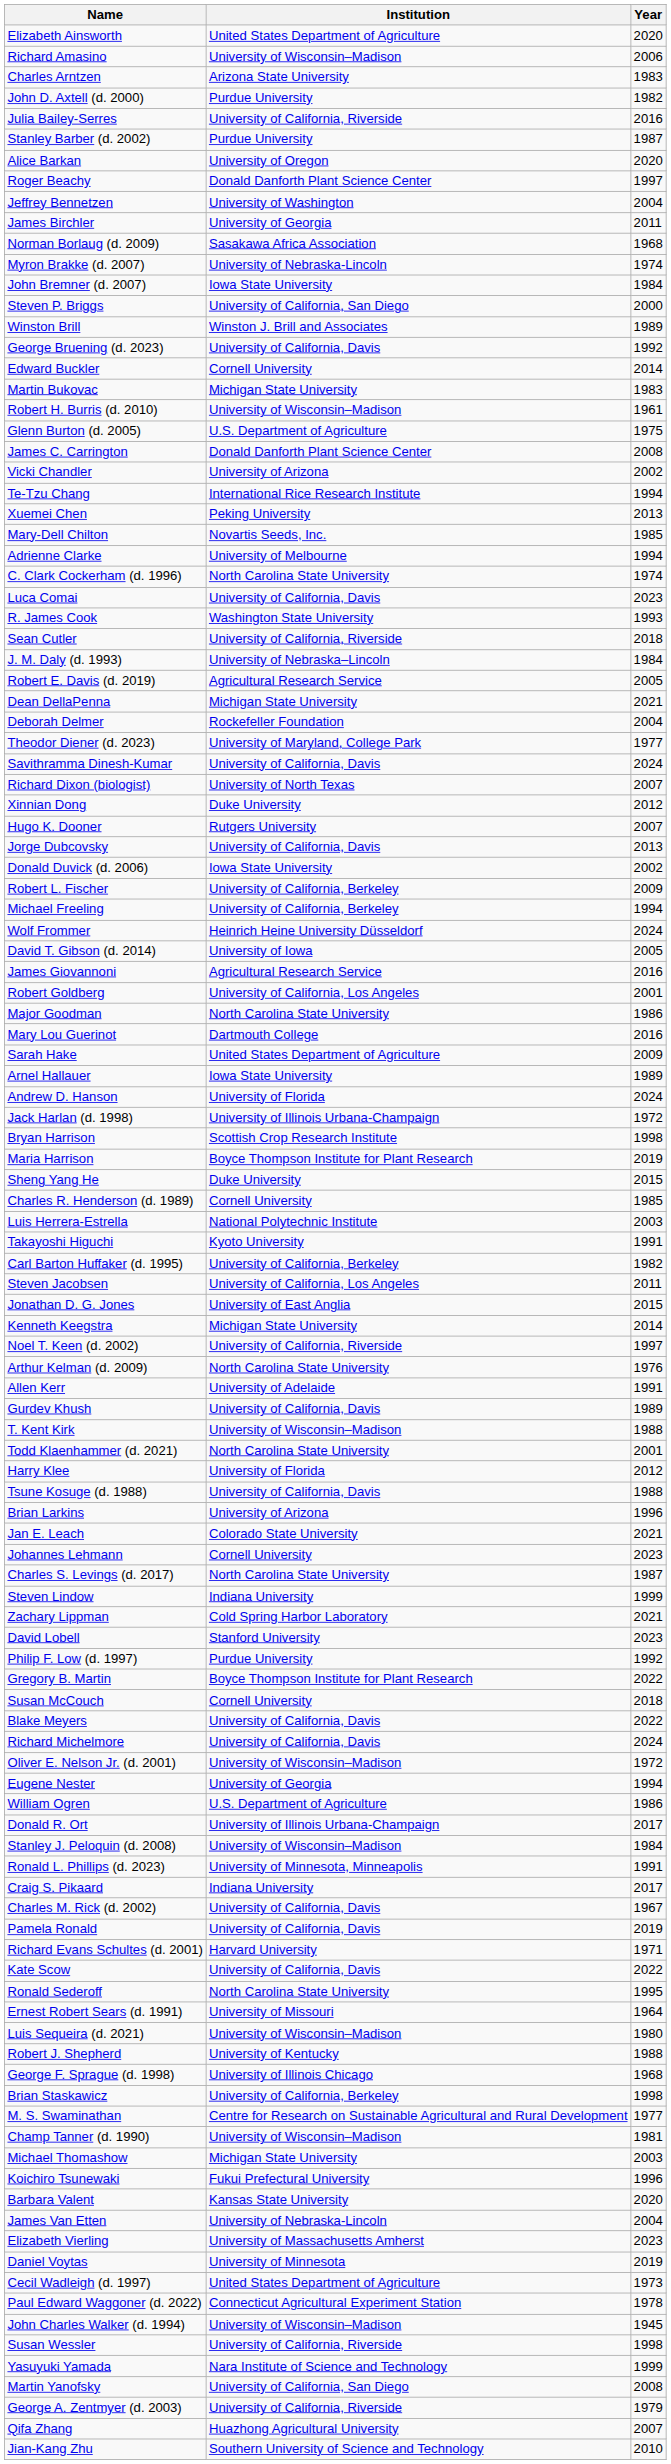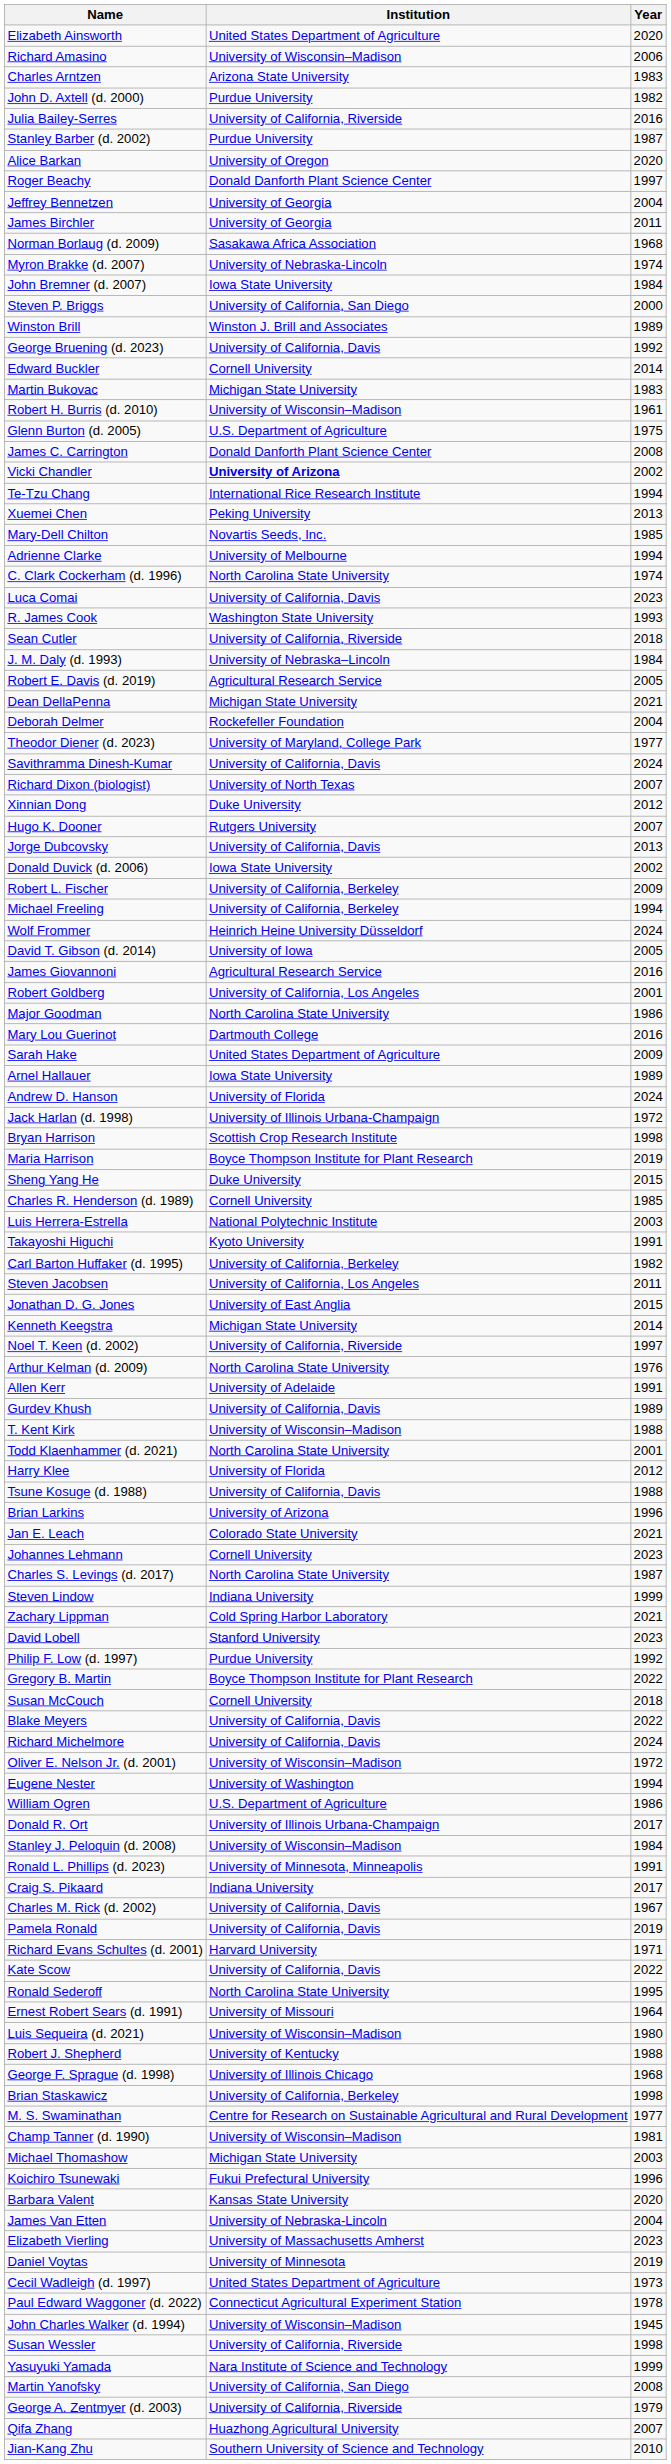Jeffrey Bennetzen | Institution: University of Washington -> University of Georgia
Vicki Chandler | Institution: normal -> bold
Eugene Nester | Institution: University of Georgia -> University of Washington
